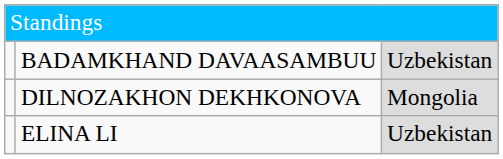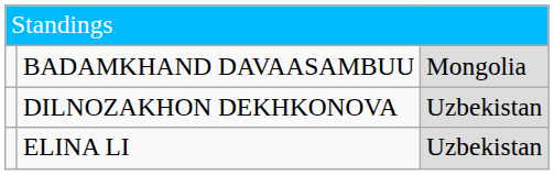BADAMKHAND DAVAASAMBUU | column 3: Uzbekistan -> Mongolia
DILNOZAKHON DEKHKONOVA | column 3: Mongolia -> Uzbekistan
